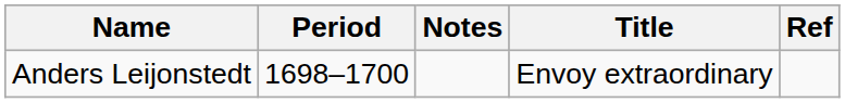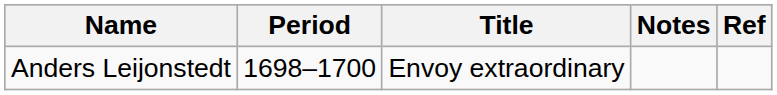columns swapped: Title <-> Notes
